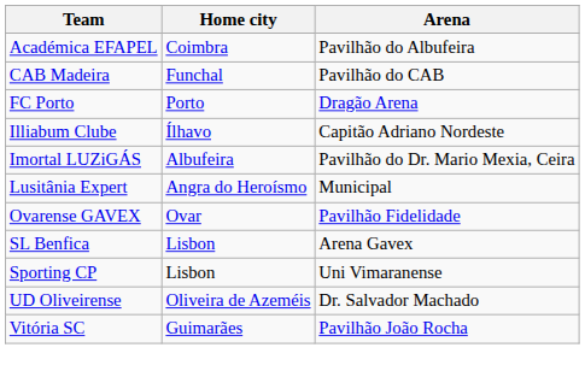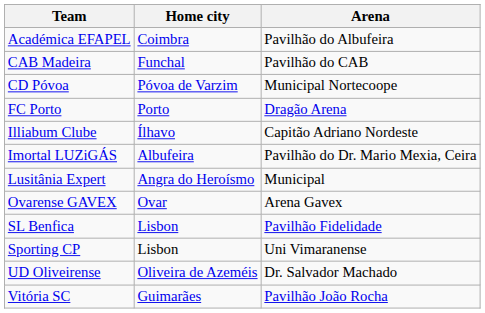+ row: CD Póvoa | Póvoa de Varzim | Municipal Nortecoope
Ovarense GAVEX | Arena: Pavilhão Fidelidade -> Arena Gavex
SL Benfica | Arena: Arena Gavex -> Pavilhão Fidelidade
